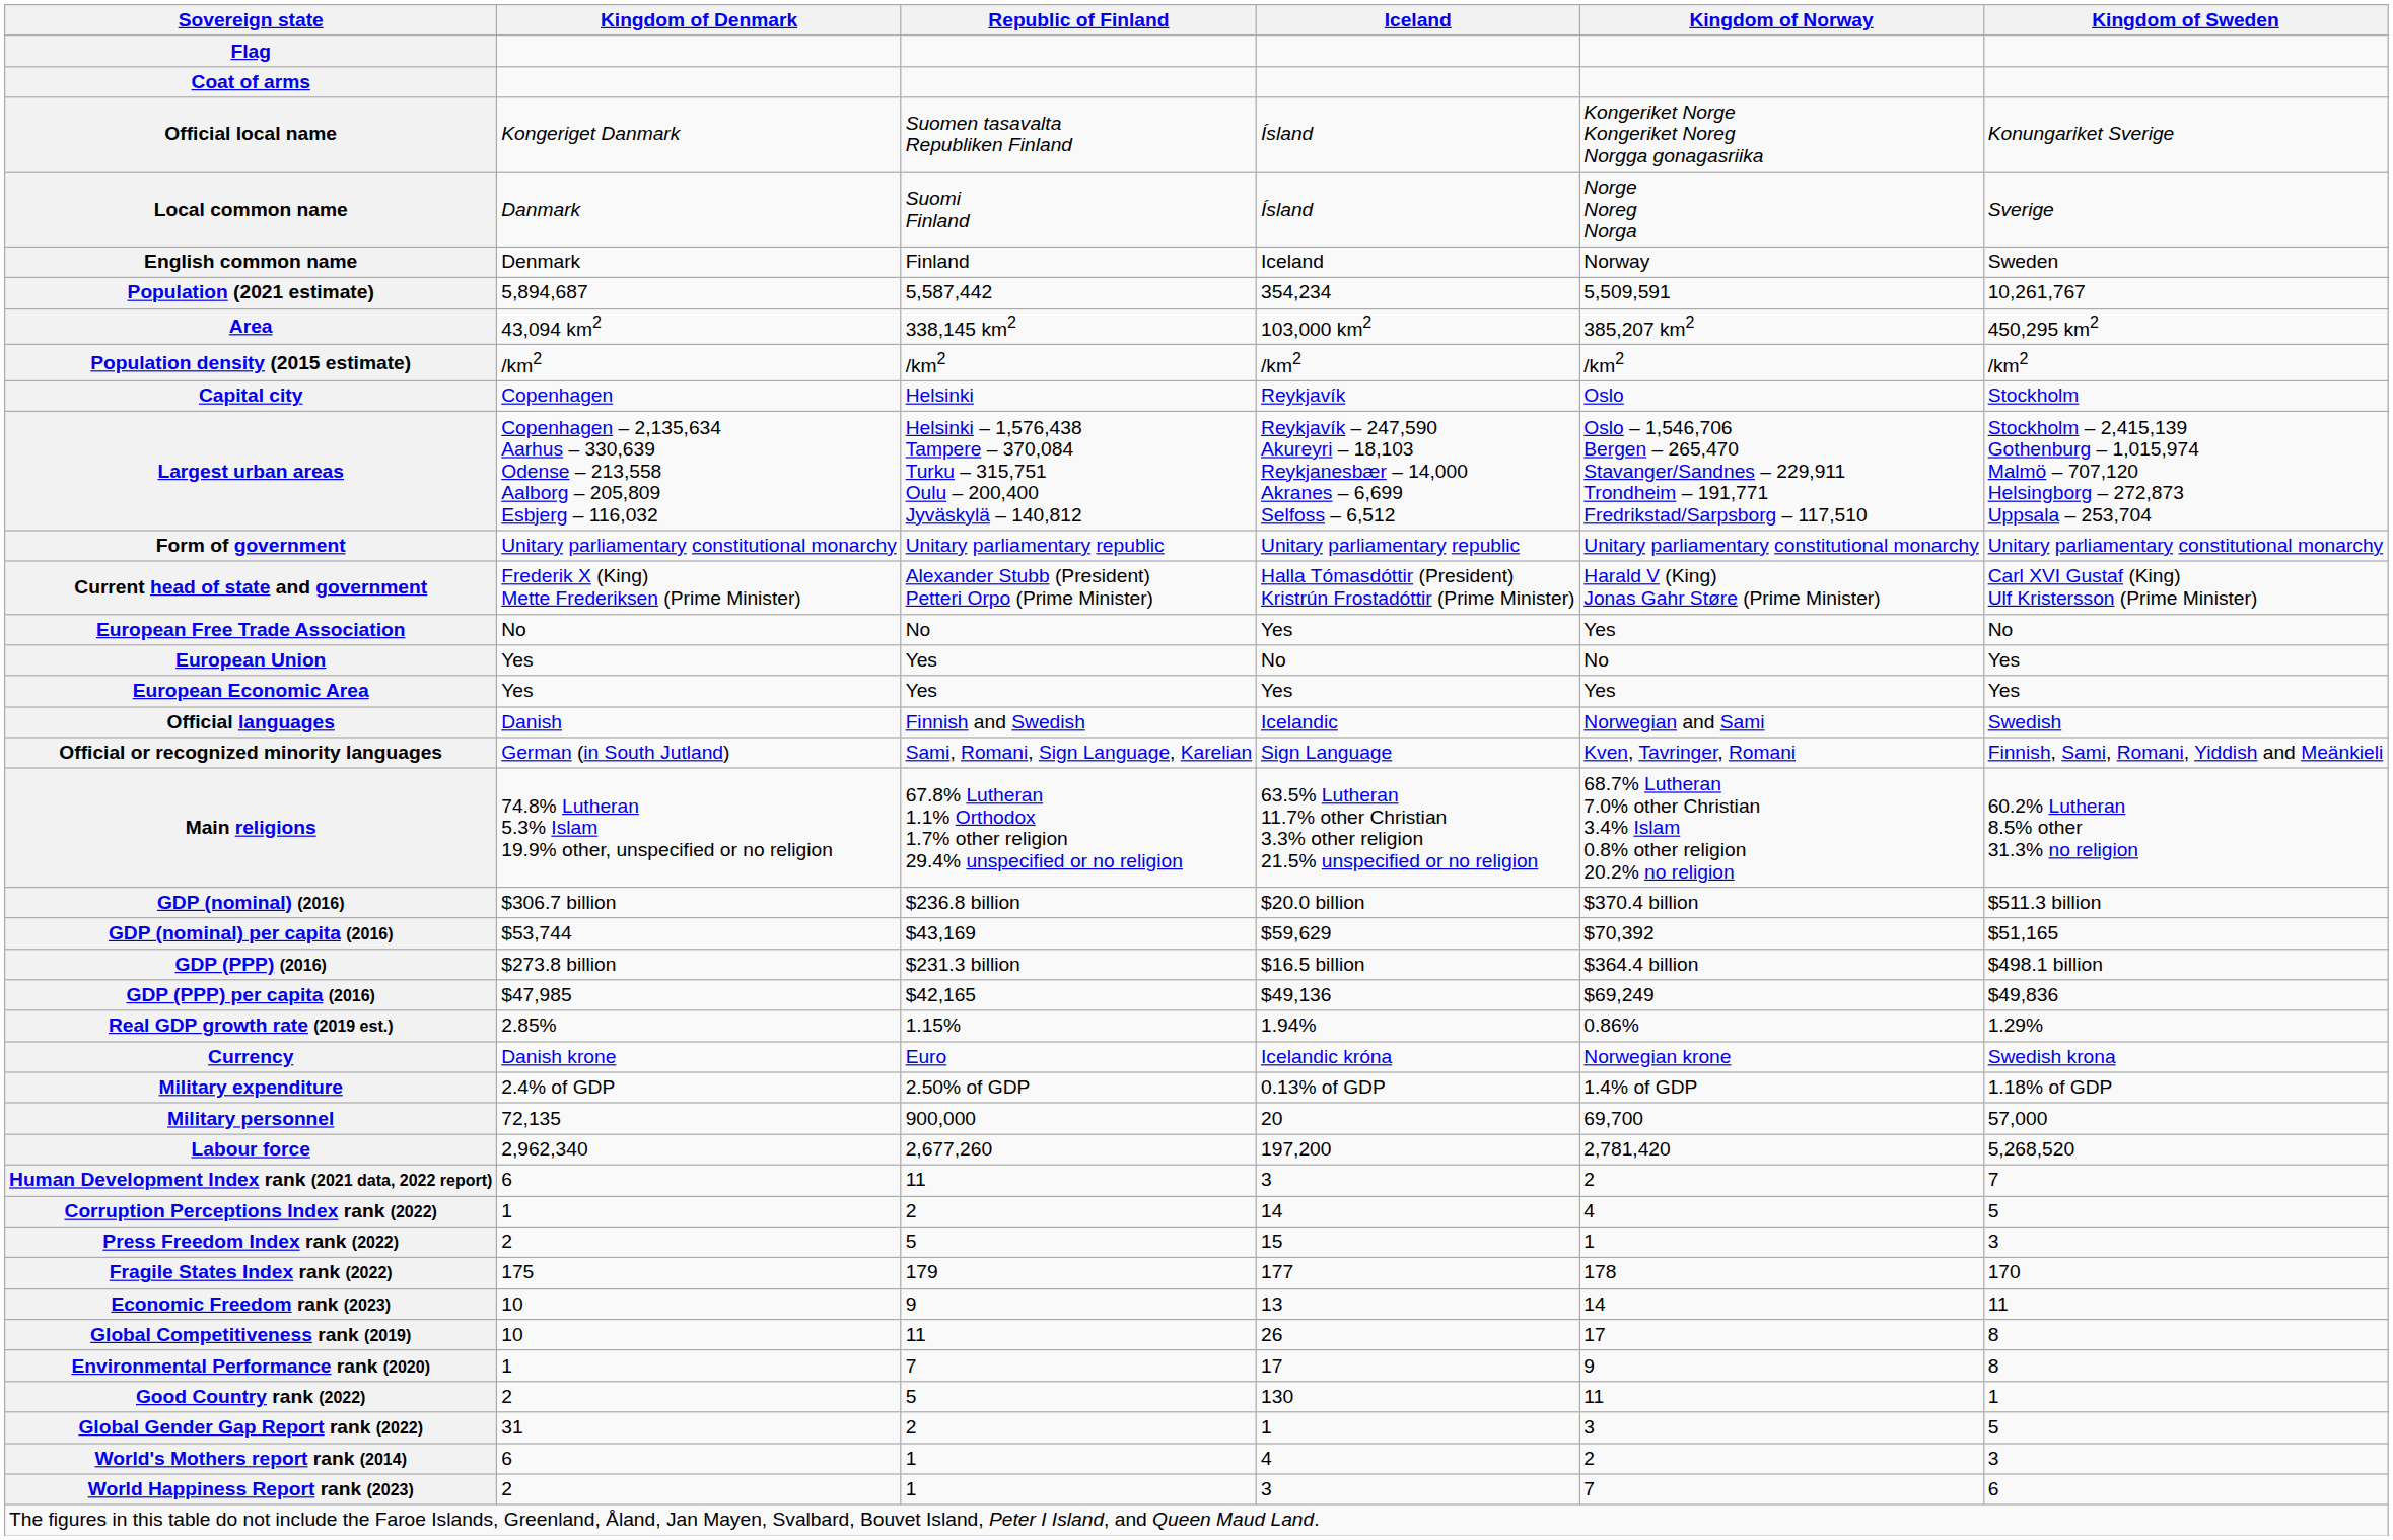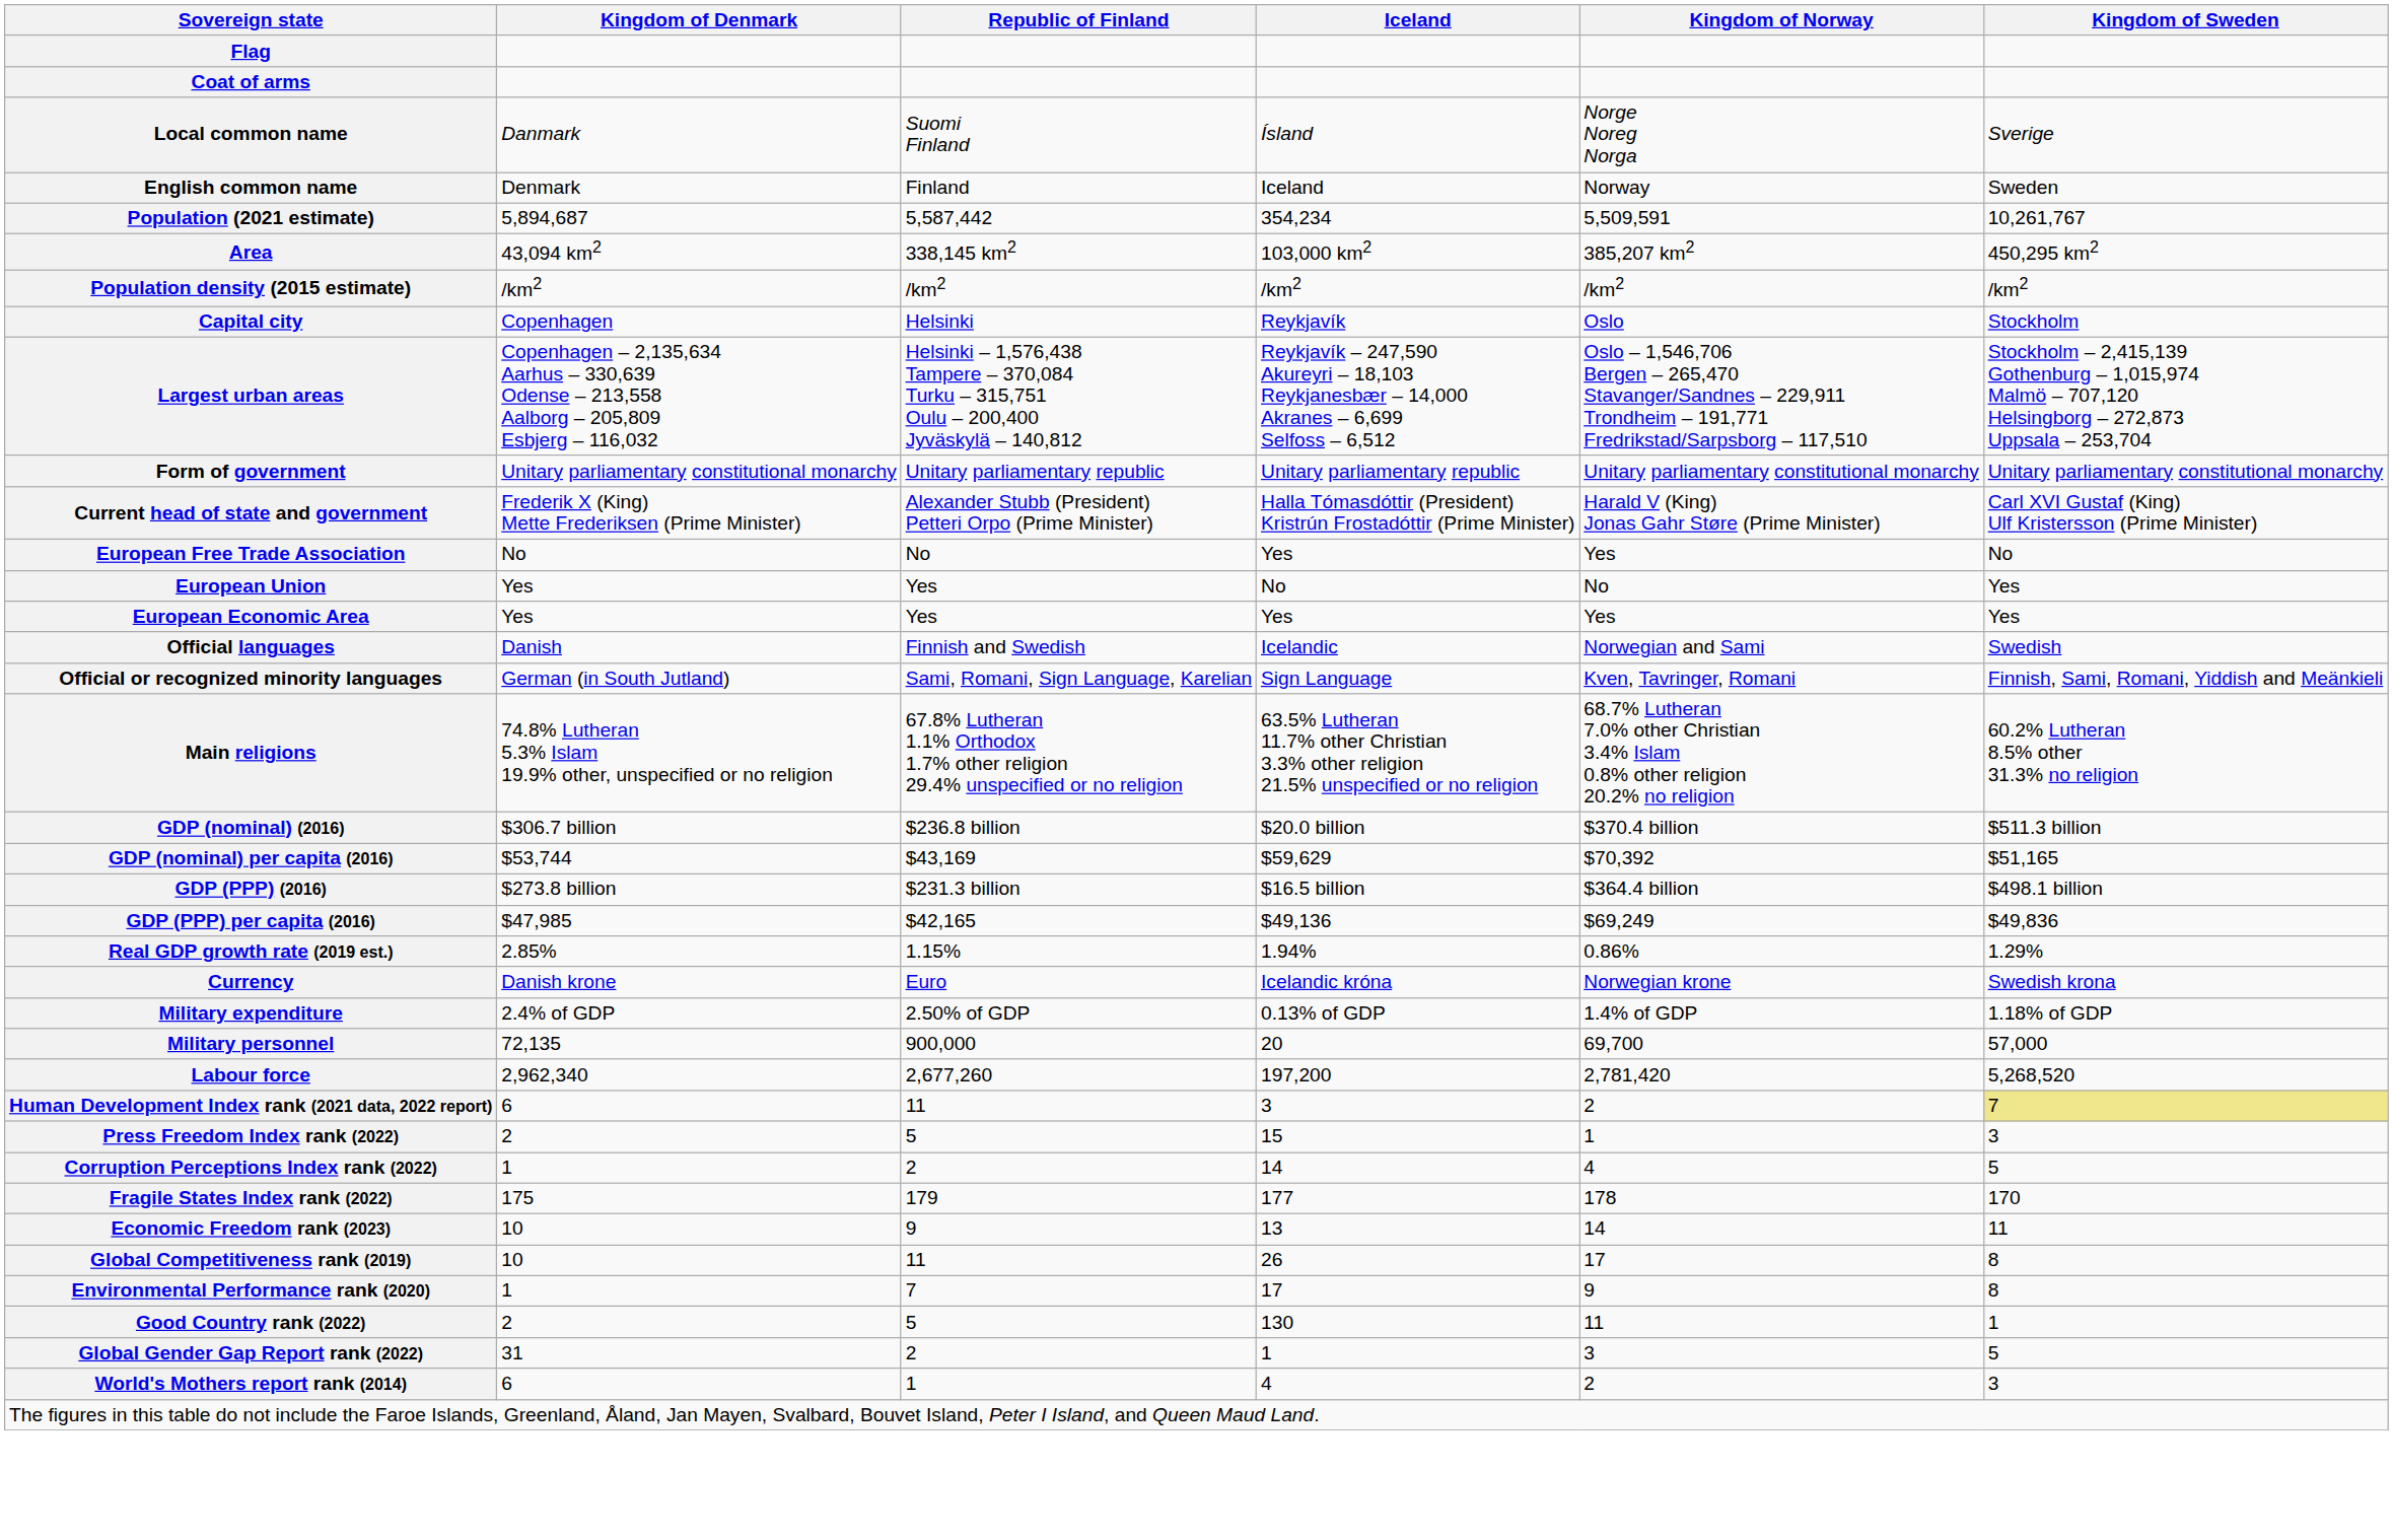- row: Official local name | Kongeriget Danmark | Suomen tasavalta Republiken Finland | Ísland | Kongeriket Norge Kongeriket Noreg Norgga gonagasriika | Konungariket Sverige
Human Development Index rank (2021 data, 2022 report) | Kingdom of Sweden: no background -> khaki background
rows swapped: Corruption Perceptions Index rank (2022) <-> Press Freedom Index rank (2022)
- row: World Happiness Report rank (2023) | 2 | 1 | 3 | 7 | 6
